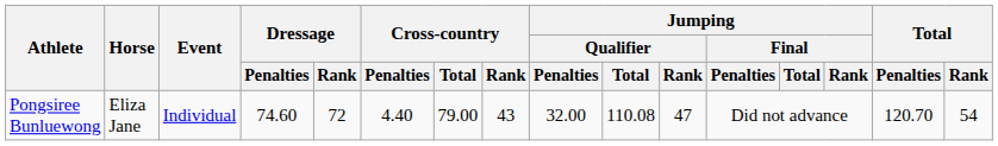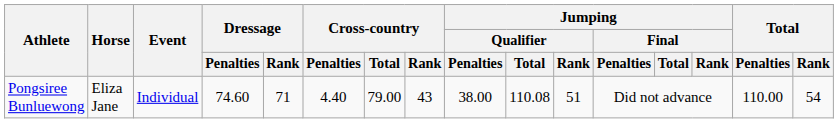Pongsiree Bunluewong | Dressage / Rank: 72 -> 71
Pongsiree Bunluewong | Jumping / Qualifier / Penalties: 32.00 -> 38.00
Pongsiree Bunluewong | Jumping / Qualifier / Rank: 47 -> 51
Pongsiree Bunluewong | Total / Penalties: 120.70 -> 110.00
